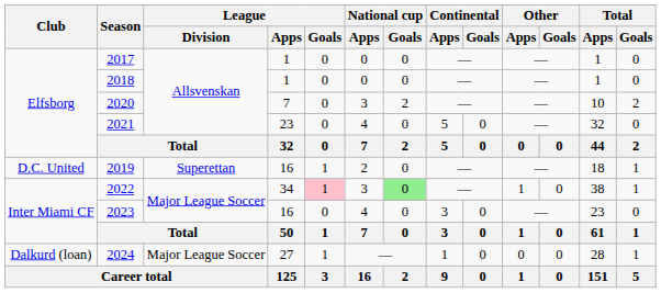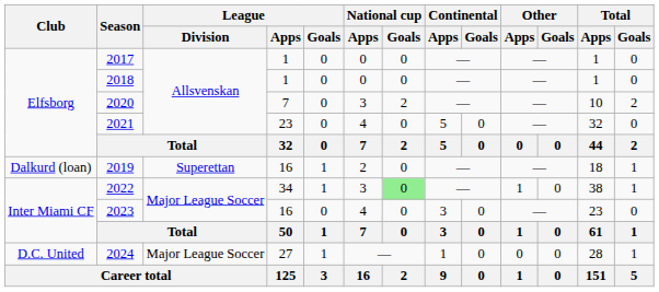2019 | Club: D.C. United -> Dalkurd (loan)
2022 | League / Goals: pink background -> no background
2024 | Club: Dalkurd (loan) -> D.C. United
